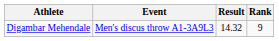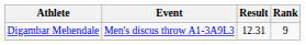Digambar Mehendale | Result: 14.32 -> 12.31
